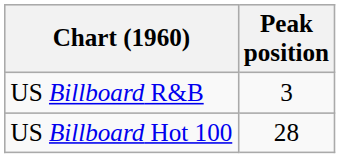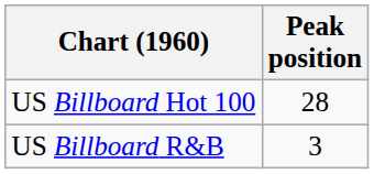rows swapped: US Billboard Hot 100 <-> US Billboard R&B
